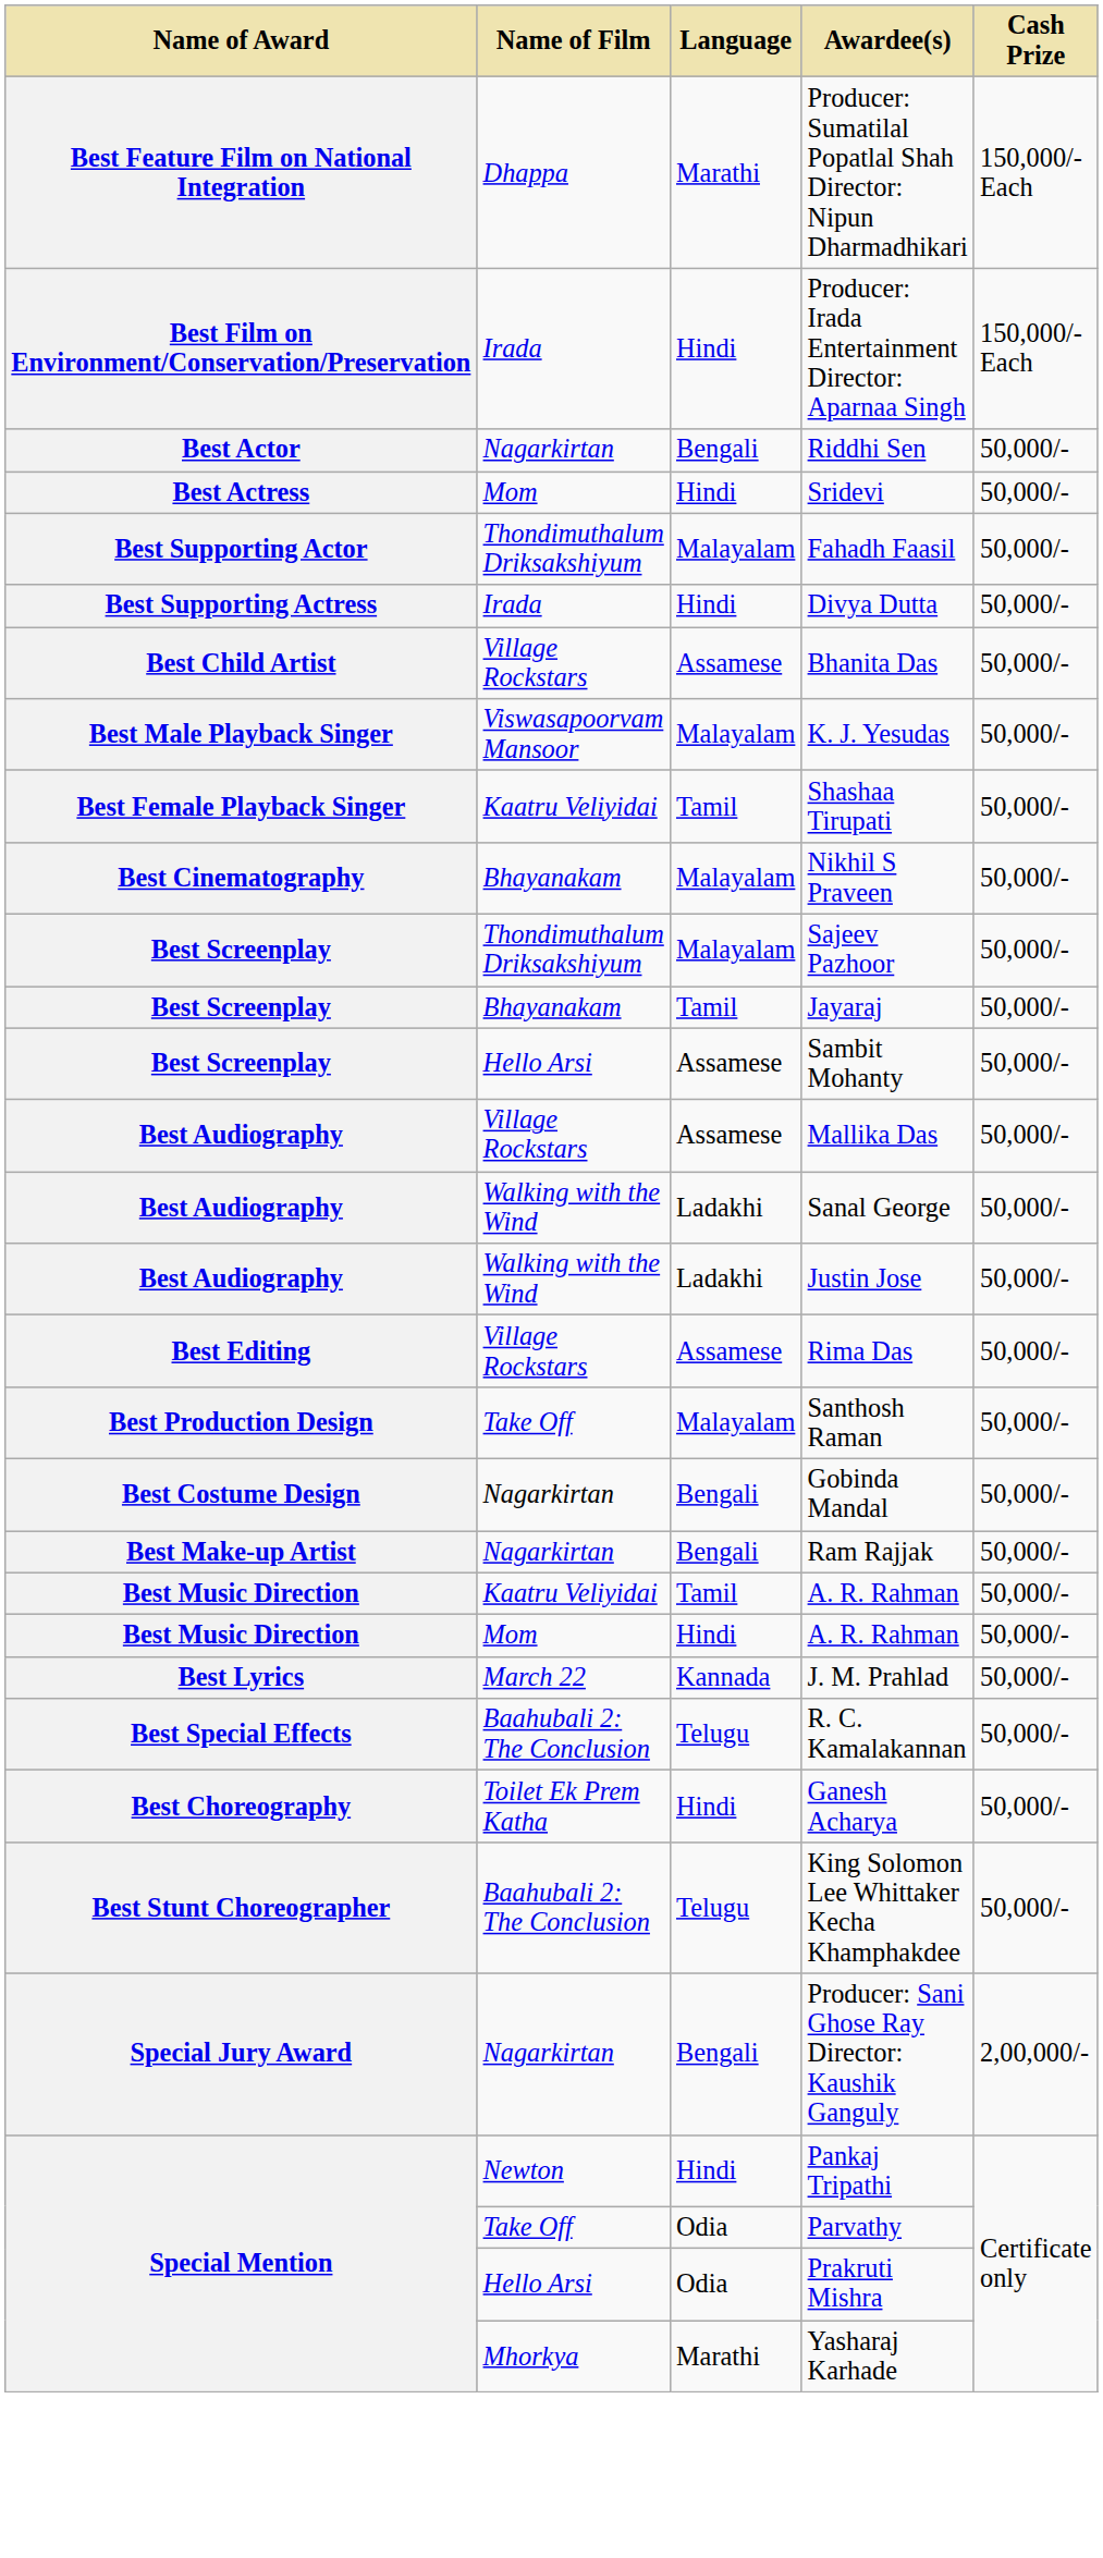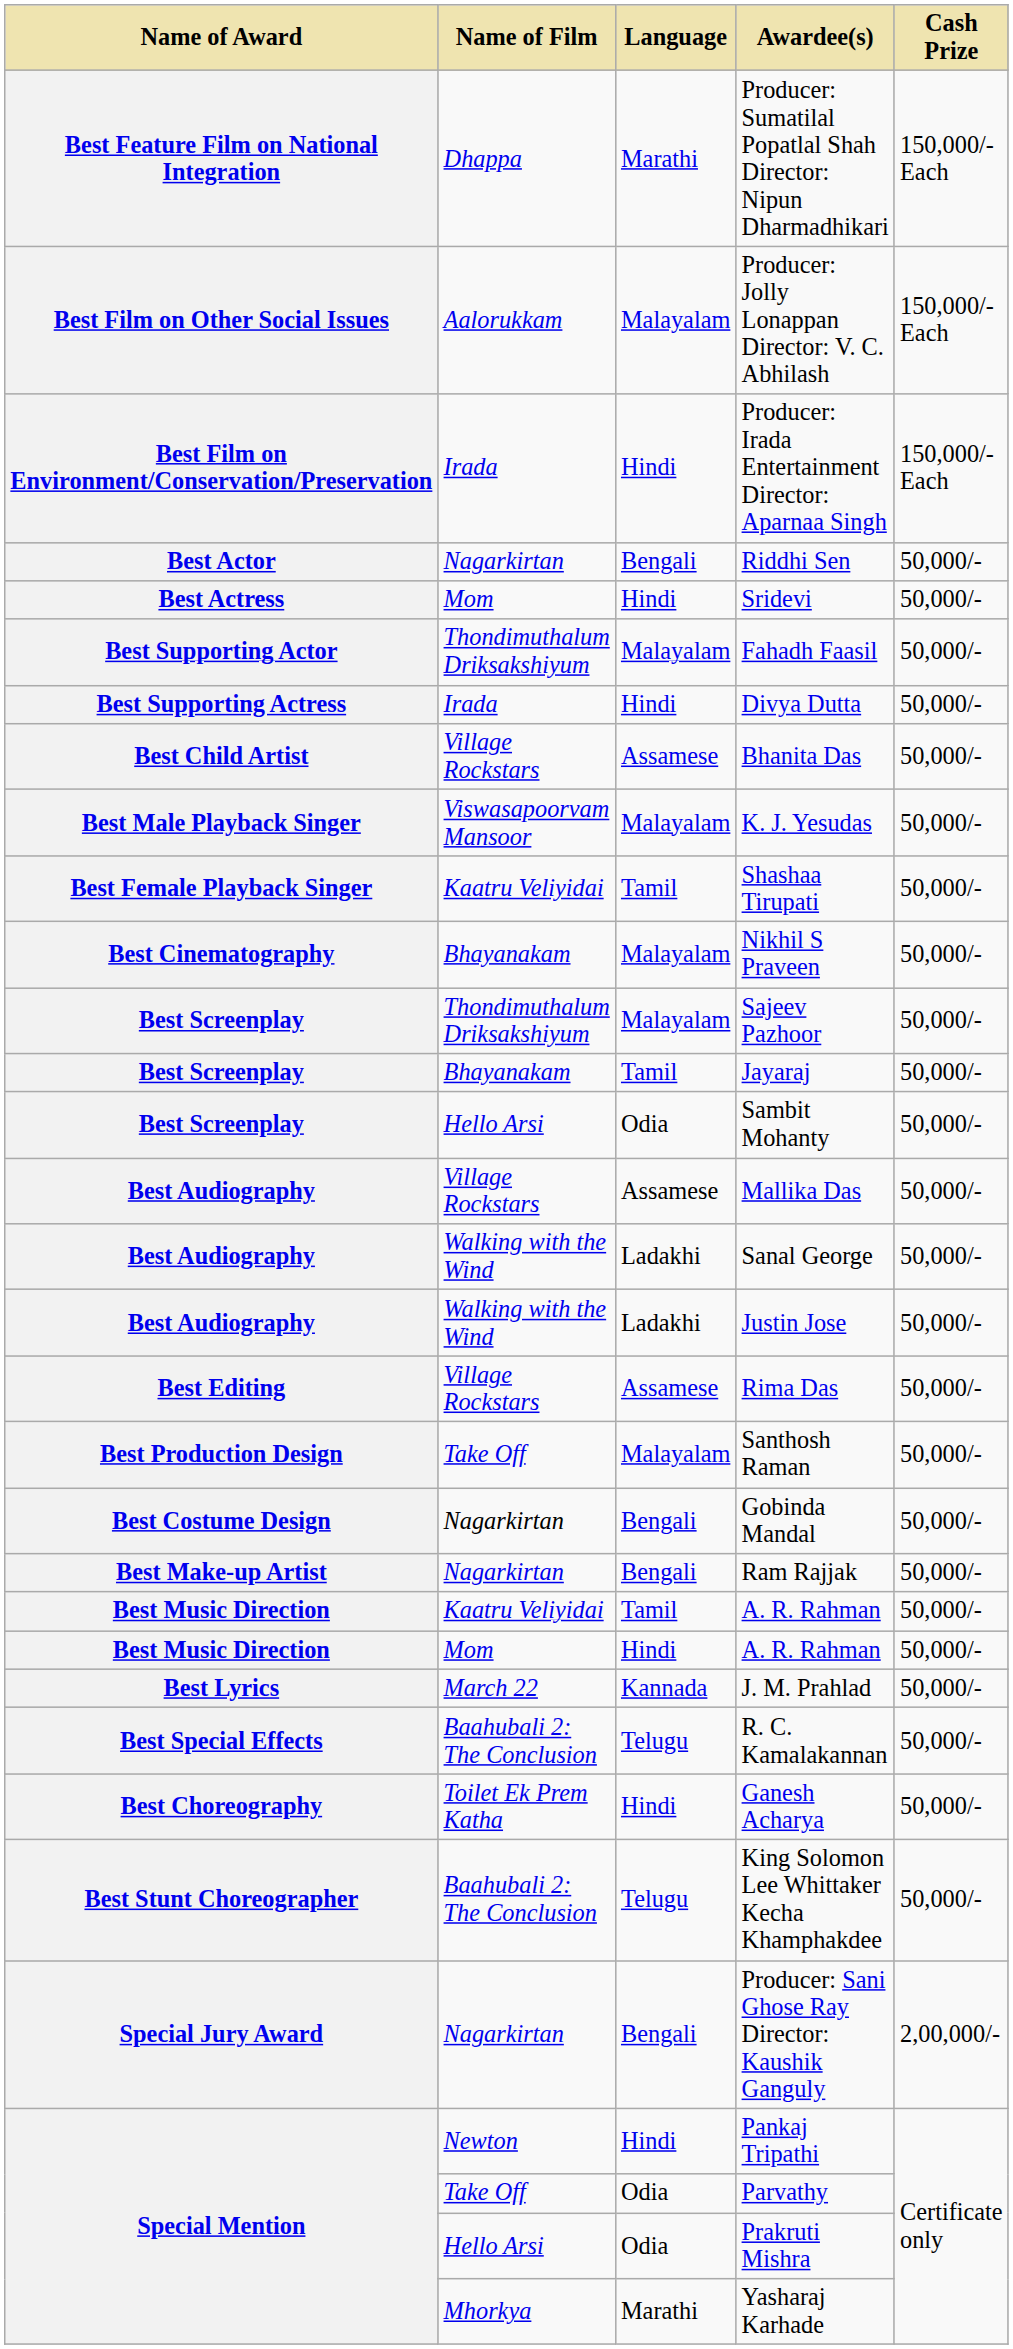+ row: Best Film on Other Social Issues | Aalorukkam | Malayalam | Producer: Jolly Lonappan Director: V. C. Abhilash | 150,000/- Each
Sambit Mohanty | Language: Assamese -> Odia
